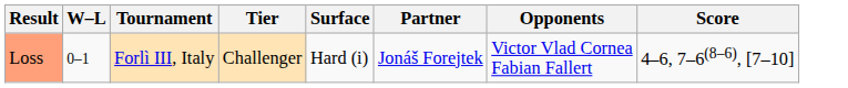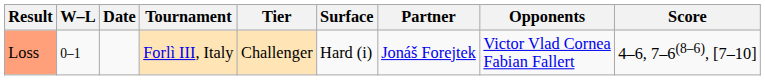+ column: Date
